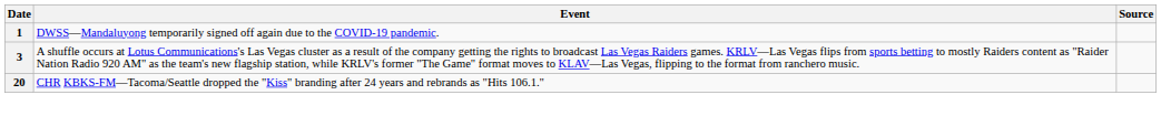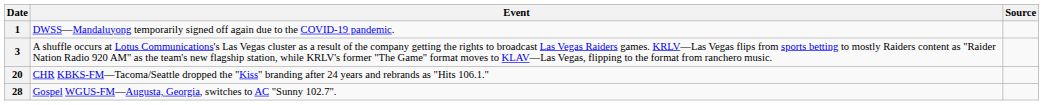+ row: 28 | Gospel WGUS-FM—Augusta, Georgia, switches to AC "Sunny 102.7".
